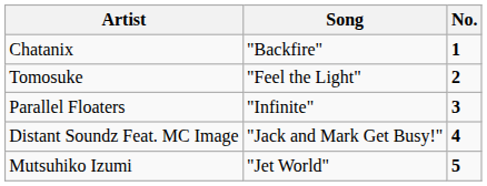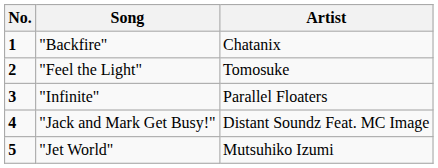columns swapped: No. <-> Artist
